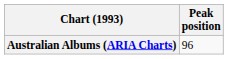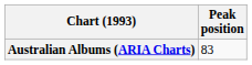Australian Albums (ARIA Charts) | Peak position: 96 -> 83
